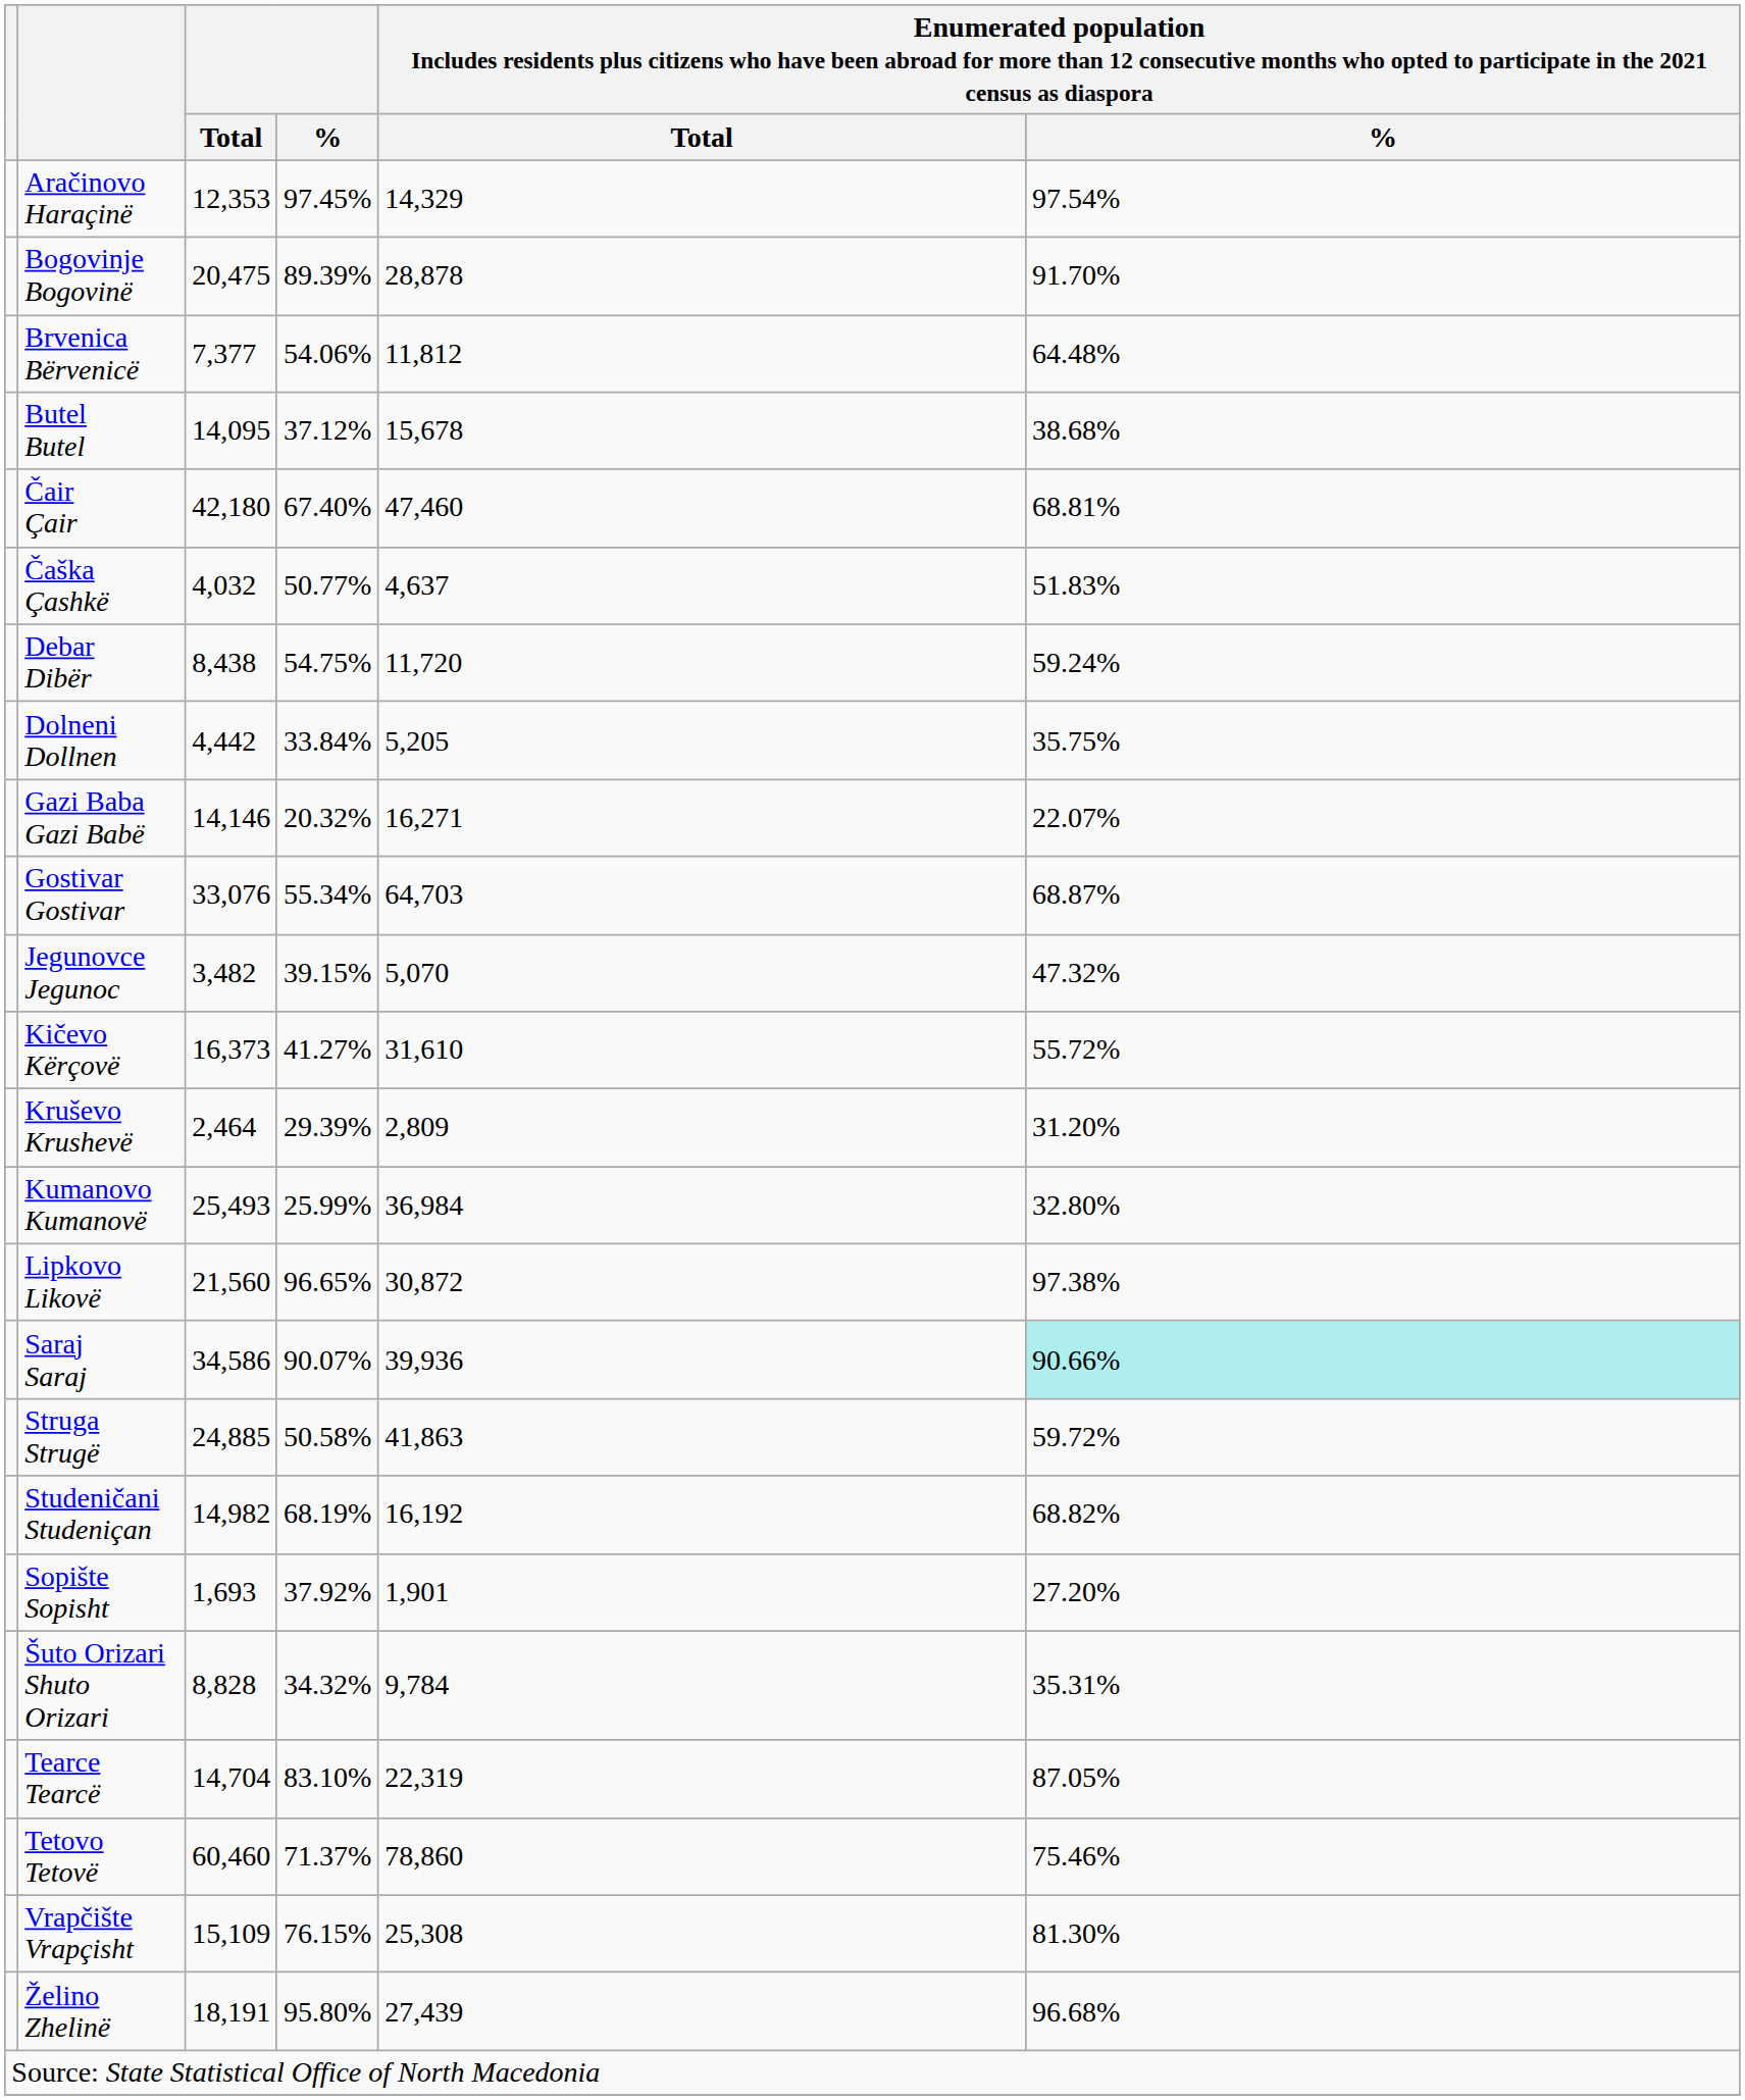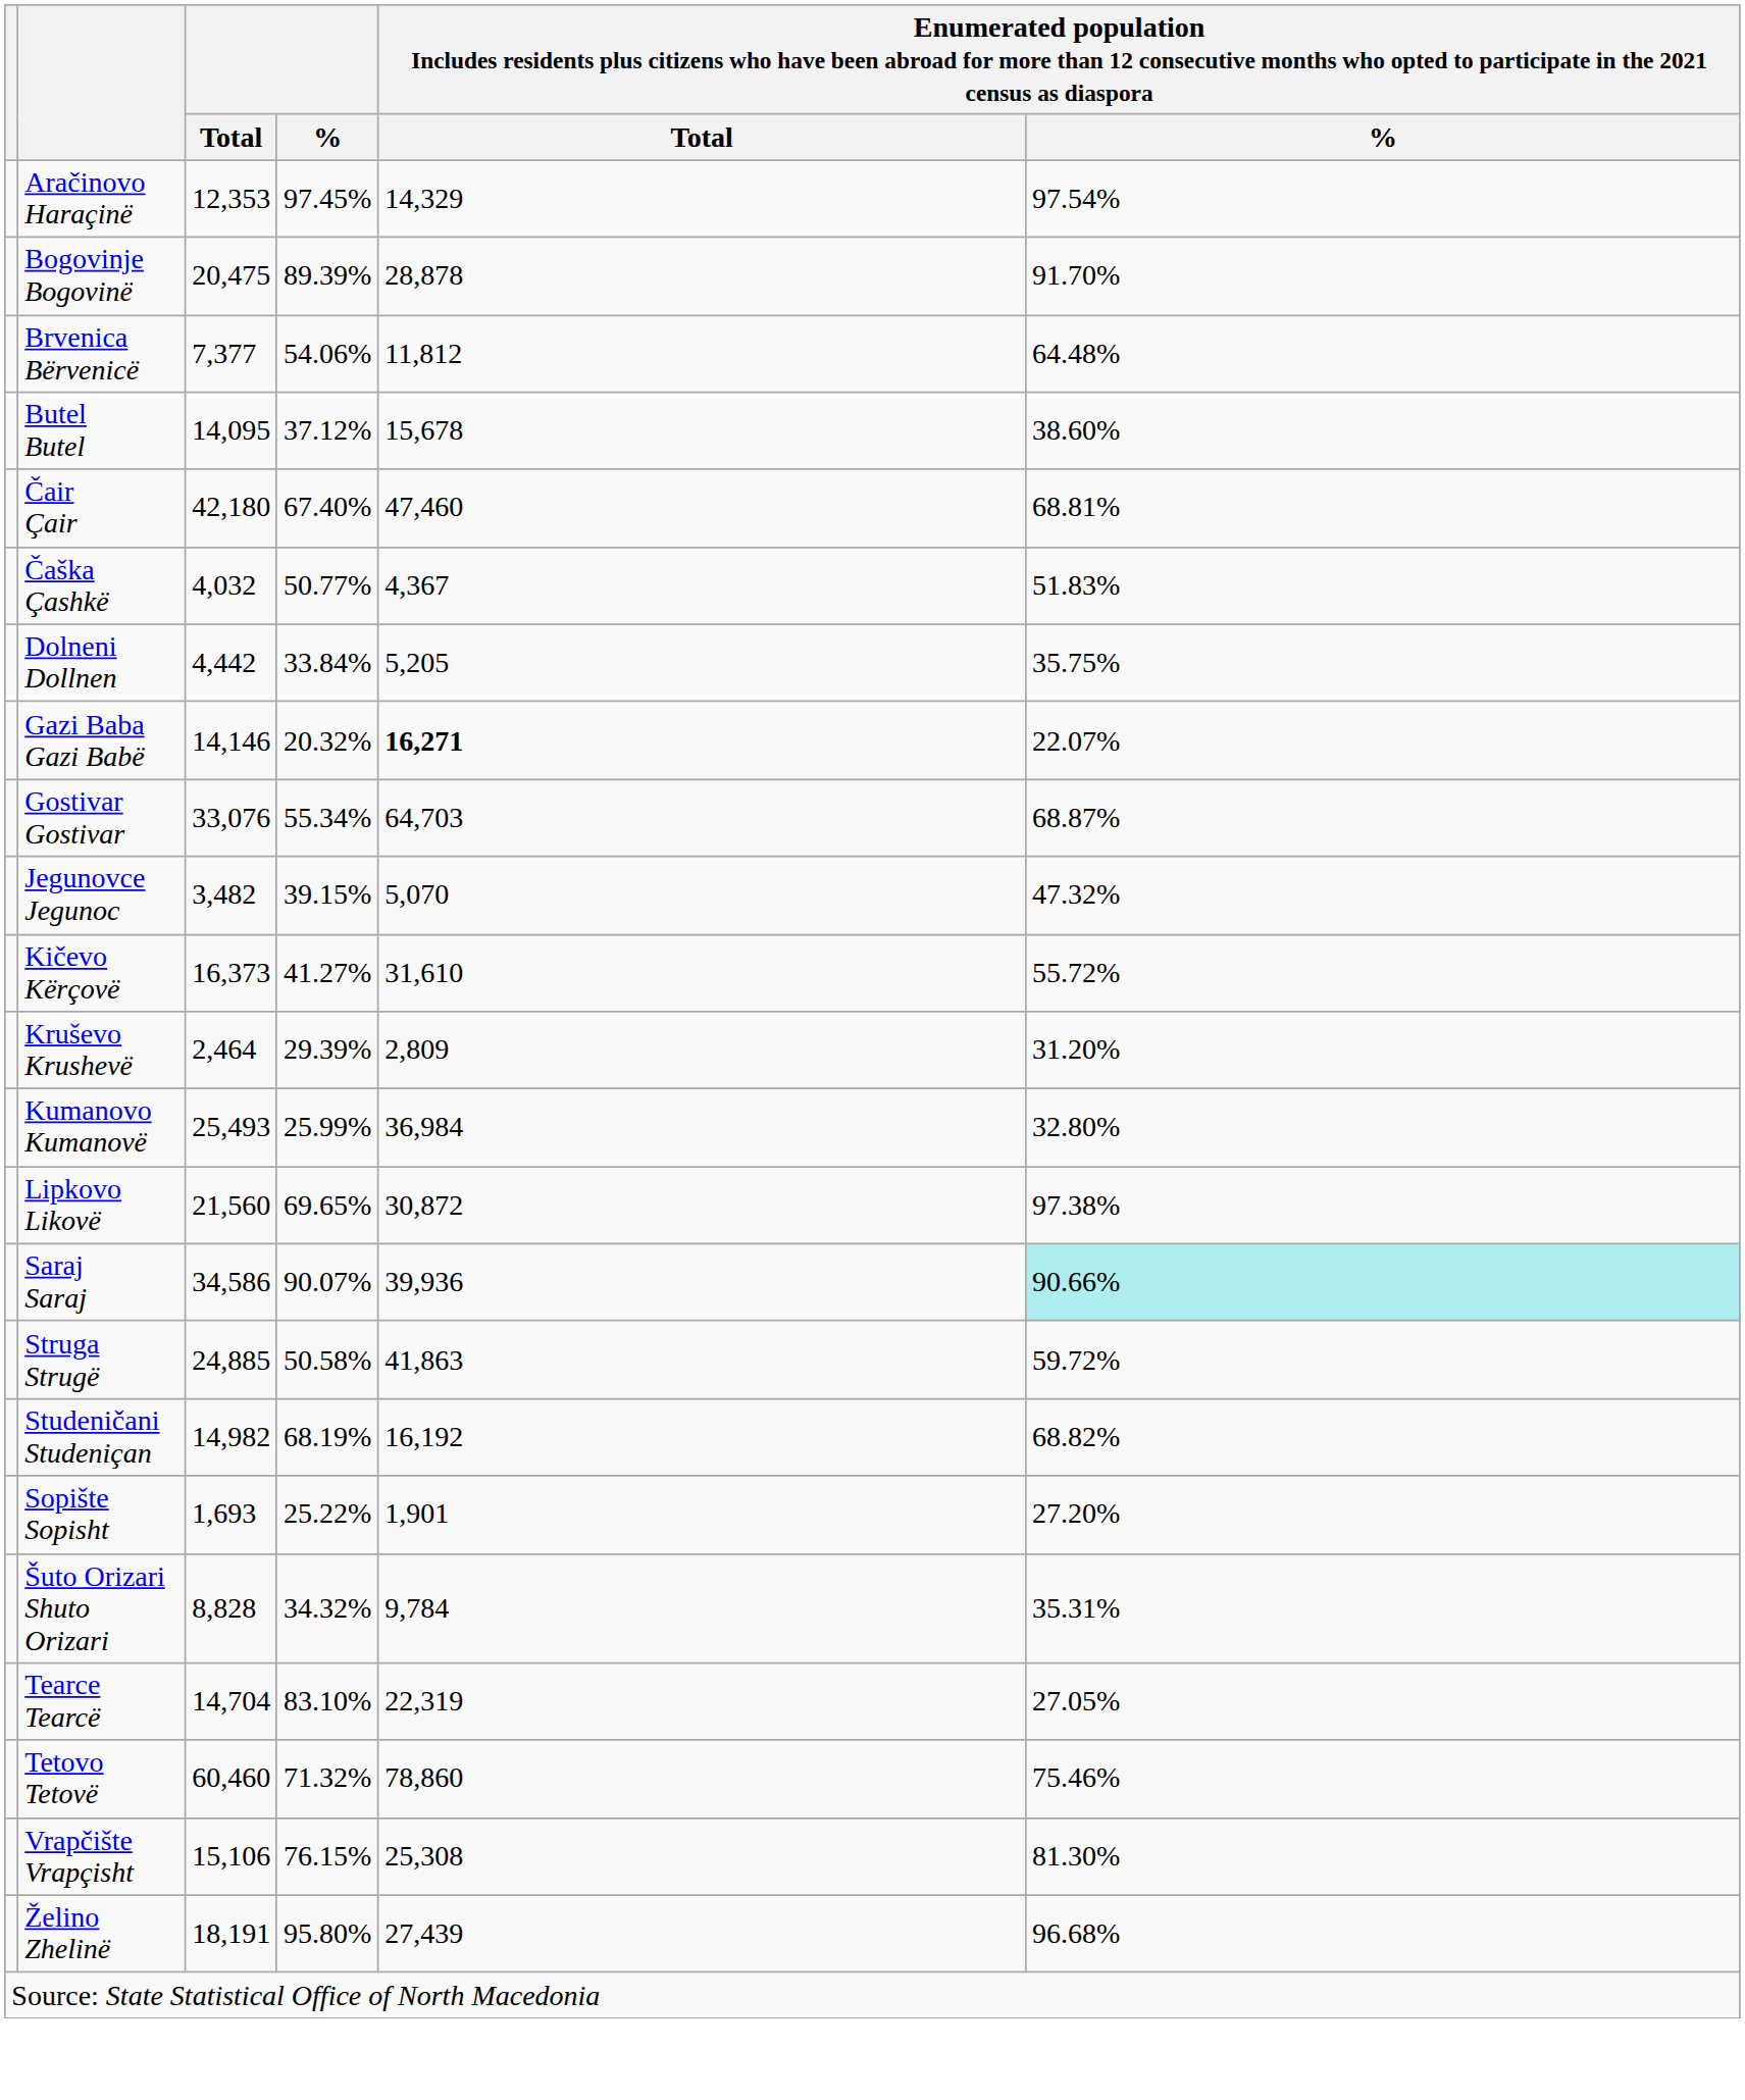Butel Butel | column 6: 38.68% -> 38.60%
Čaška Çashkë | column 5: 4,637 -> 4,367
- row: Debar Dibër | 8,438 | 54.75% | 11,720 | 59.24%
Gazi Baba Gazi Babë | column 5: normal -> bold
Lipkovo Likovë | %: 96.65% -> 69.65%
Sopište Sopisht | %: 37.92% -> 25.22%
Tearce Tearcë | column 6: 87.05% -> 27.05%
Tetovo Tetovë | %: 71.37% -> 71.32%
Vrapčište Vrapçisht | Total: 15,109 -> 15,106
